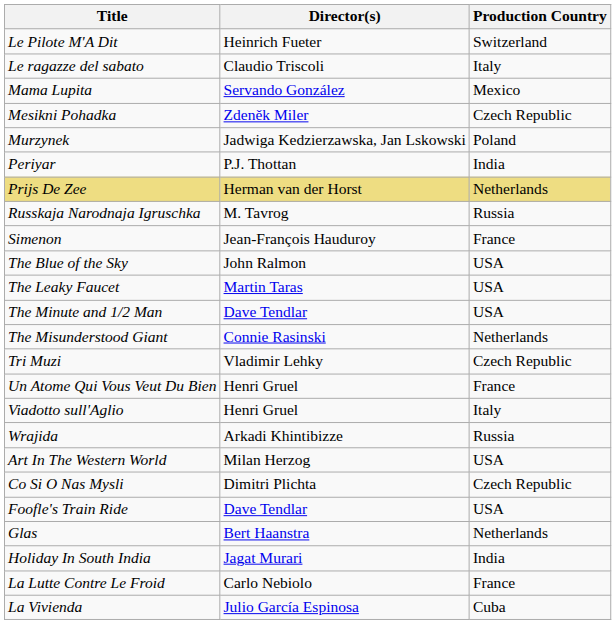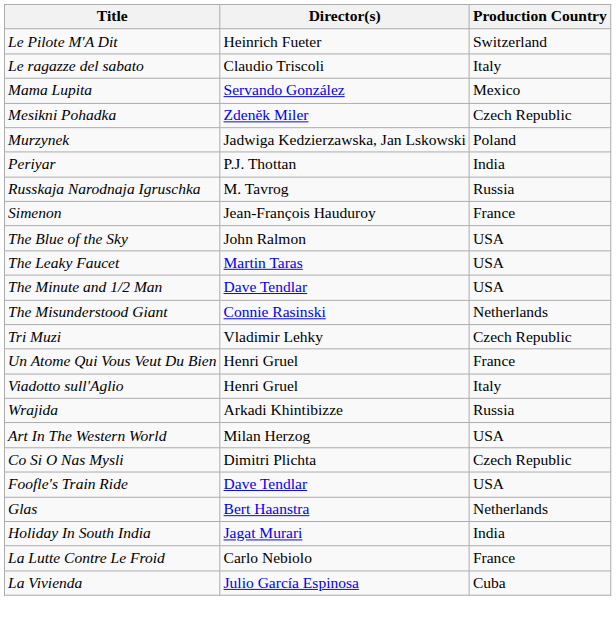- row: Prijs De Zee | Herman van der Horst | Netherlands
